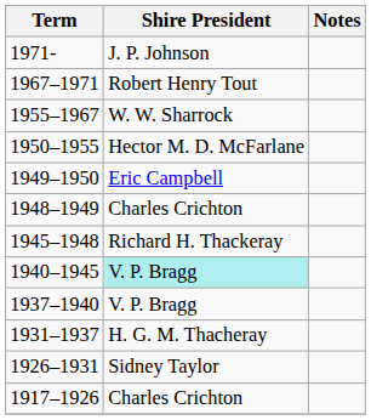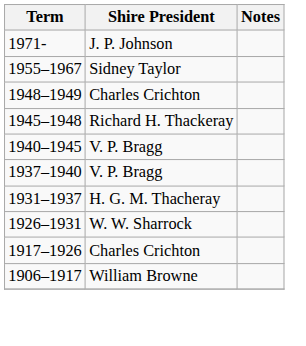- row: 1967–1971 | Robert Henry Tout
1955–1967 | Shire President: W. W. Sharrock -> Sidney Taylor
- row: 1950–1955 | Hector M. D. McFarlane
- row: 1949–1950 | Eric Campbell
1940–1945 | Shire President: paleturquoise background -> no background
1926–1931 | Shire President: Sidney Taylor -> W. W. Sharrock
+ row: 1906–1917 | William Browne
